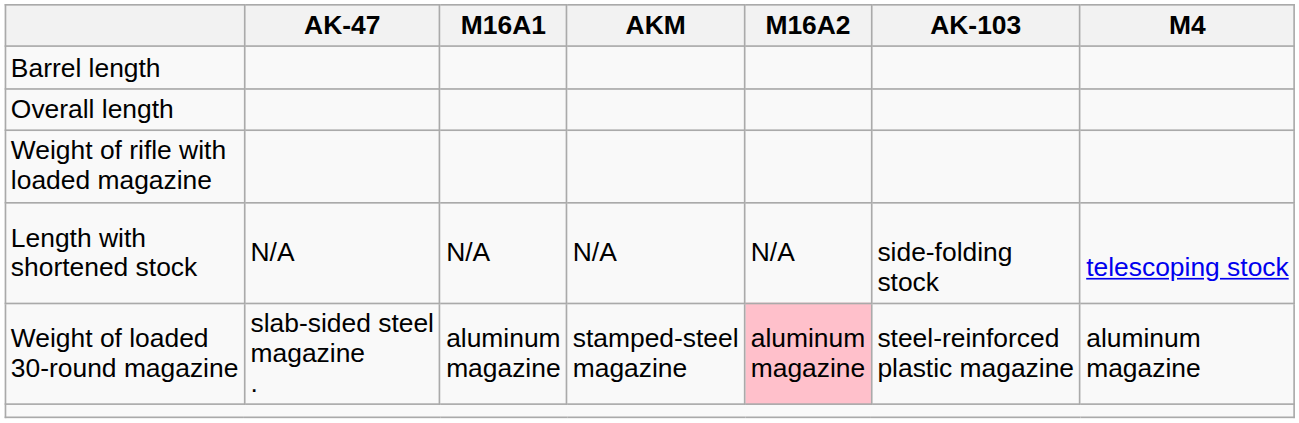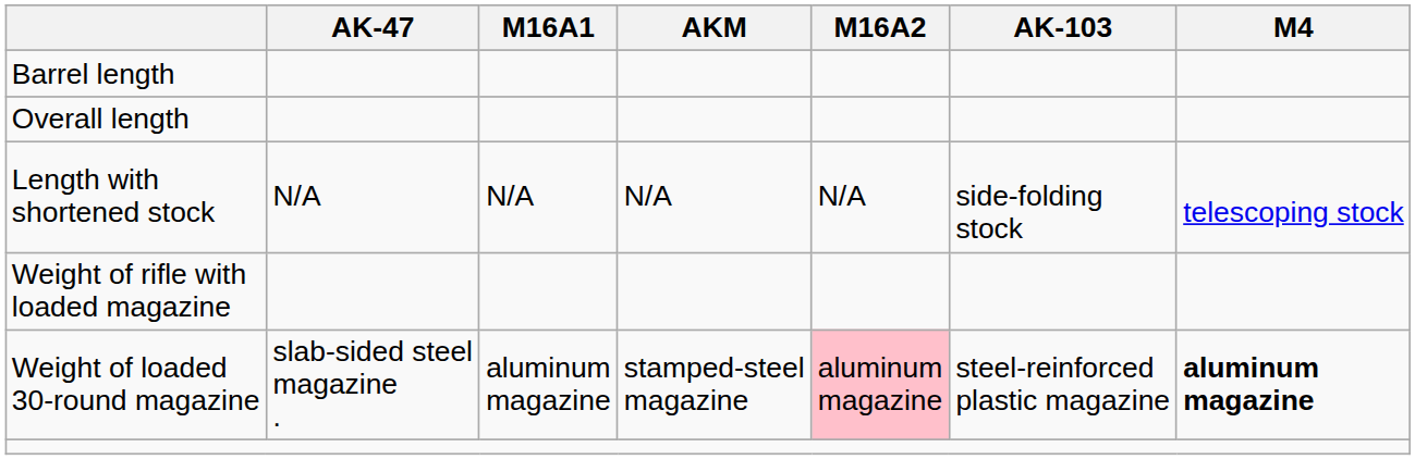rows swapped: Length with shortened stock <-> Weight of rifle with loaded magazine
Weight of loaded 30-round magazine | M4: normal -> bold
